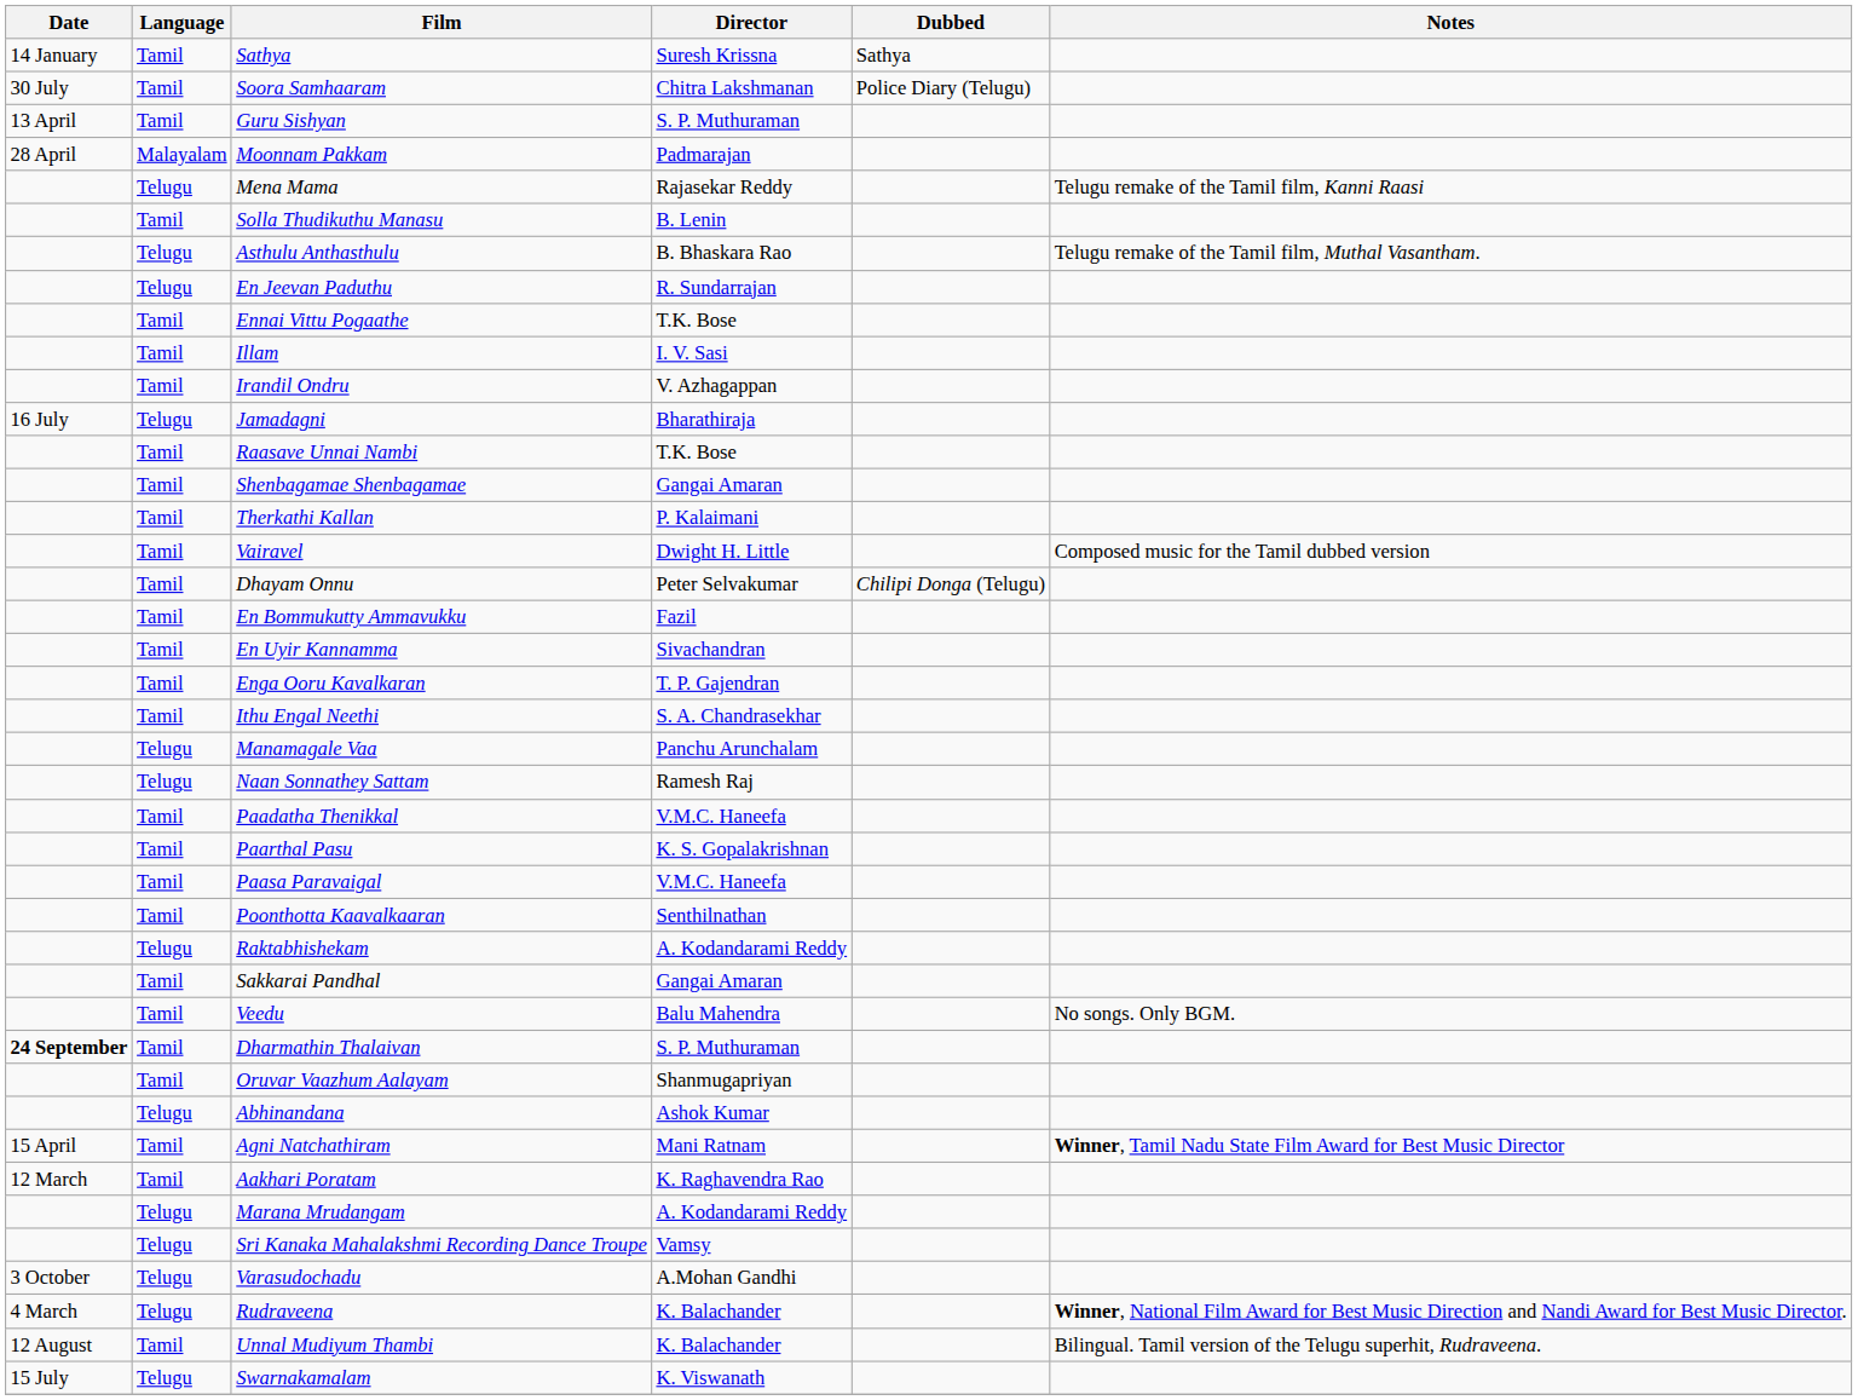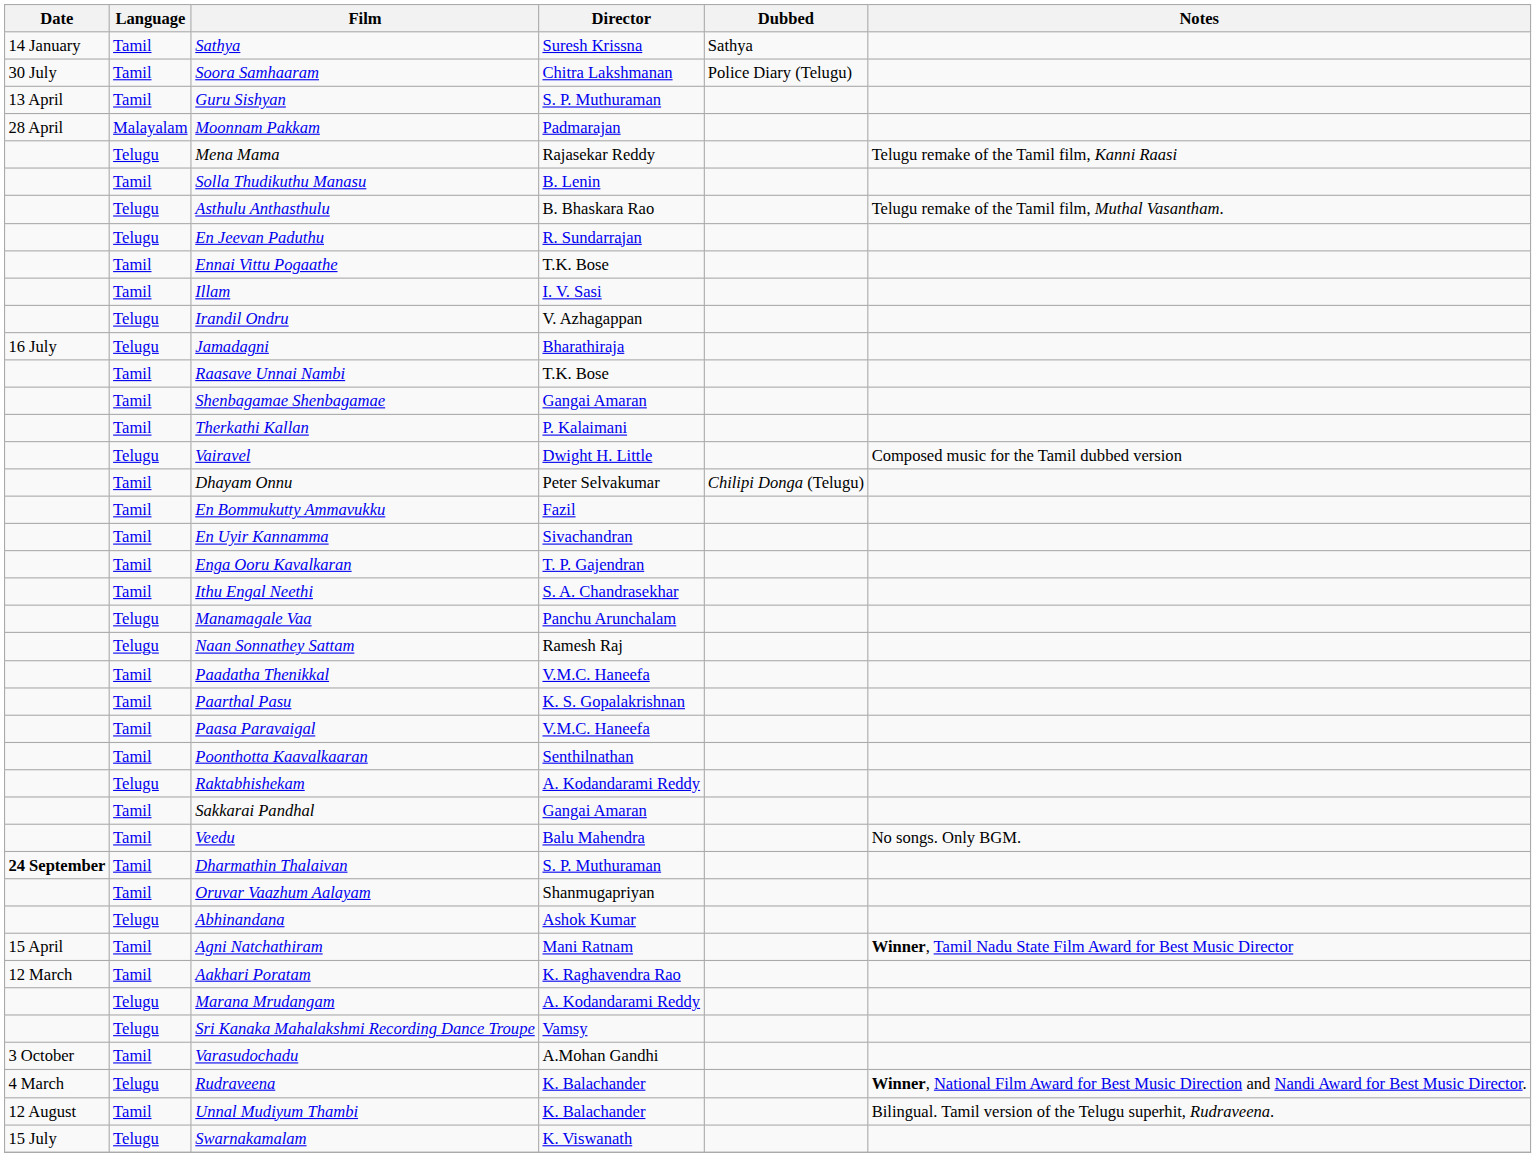Irandil Ondru | Language: Tamil -> Telugu
Vairavel | Language: Tamil -> Telugu
Varasudochadu | Language: Telugu -> Tamil
